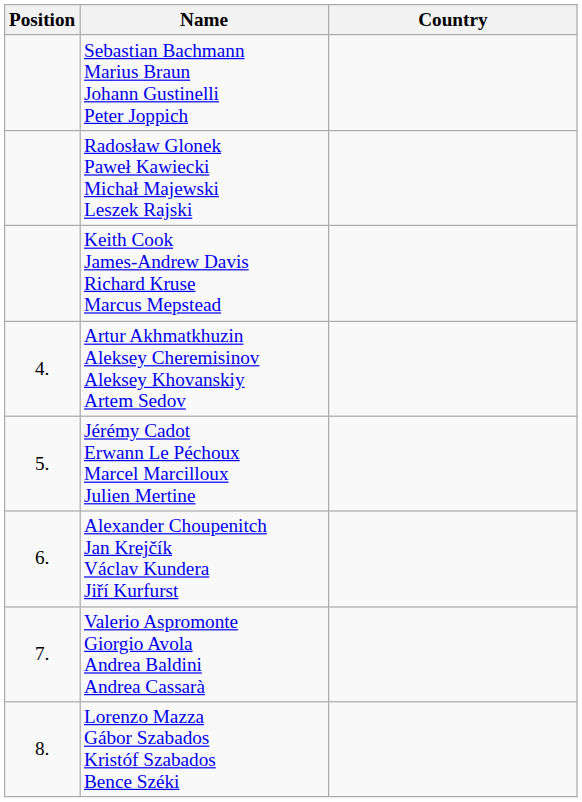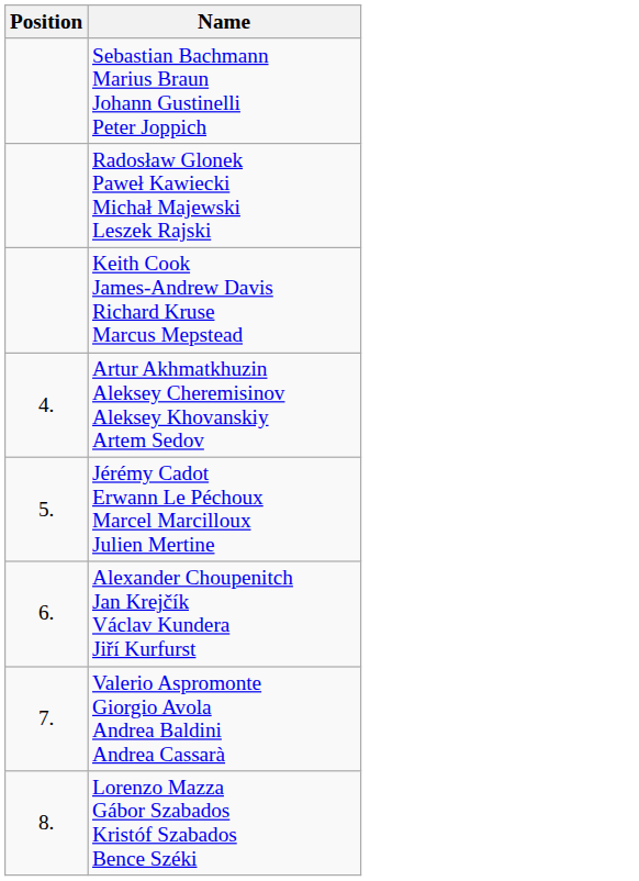- column: Country
